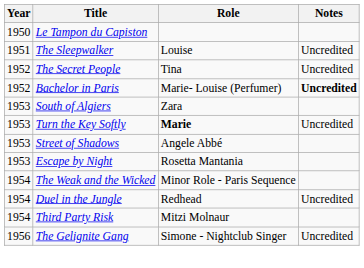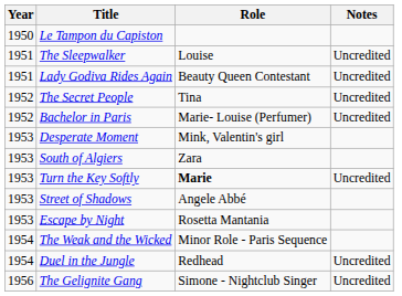+ row: 1951 | Lady Godiva Rides Again | Beauty Queen Contestant | Uncredited
Bachelor in Paris | Notes: bold -> normal
+ row: 1953 | Desperate Moment | Mink, Valentin's girl
- row: 1954 | Third Party Risk | Mitzi Molnaur
